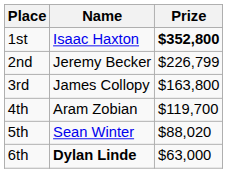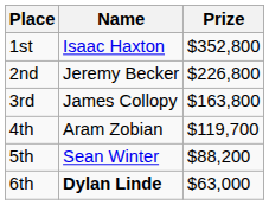1st | Prize: bold -> normal
2nd | Prize: $226,799 -> $226,800
5th | Prize: $88,020 -> $88,200
